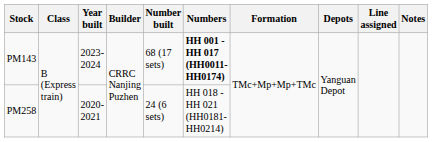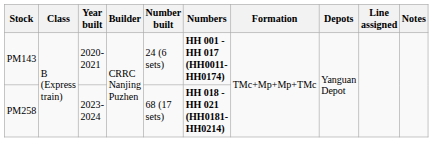PM143 | Year built: 2023-2024 -> 2020-2021
PM143 | Number built: 68 (17 sets) -> 24 (6 sets)
PM258 | Year built: 2020-2021 -> 2023-2024
PM258 | Number built: 24 (6 sets) -> 68 (17 sets)
PM258 | Numbers: normal -> bold
